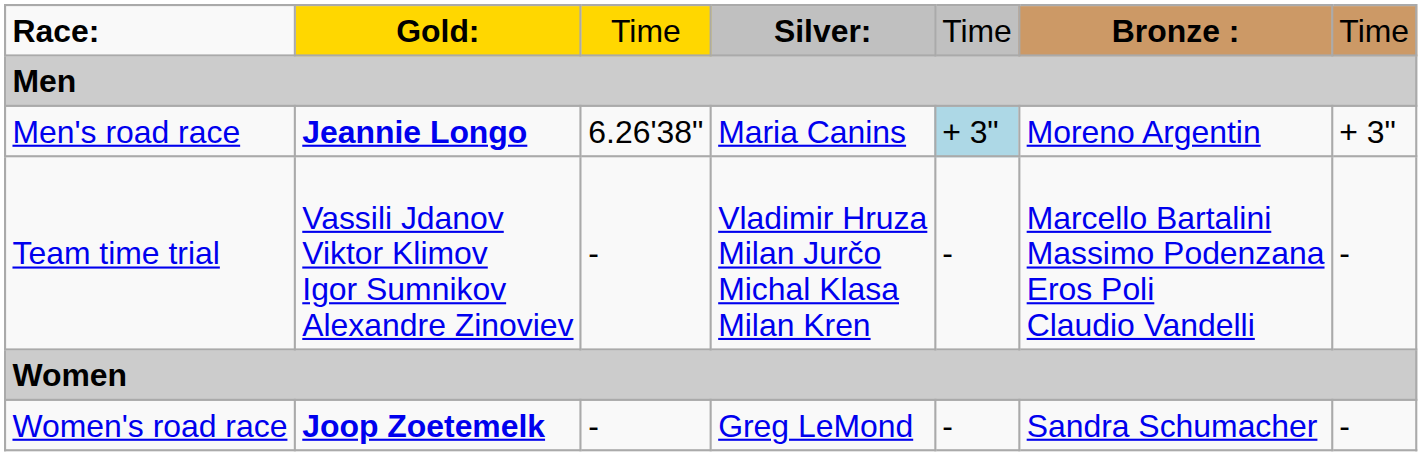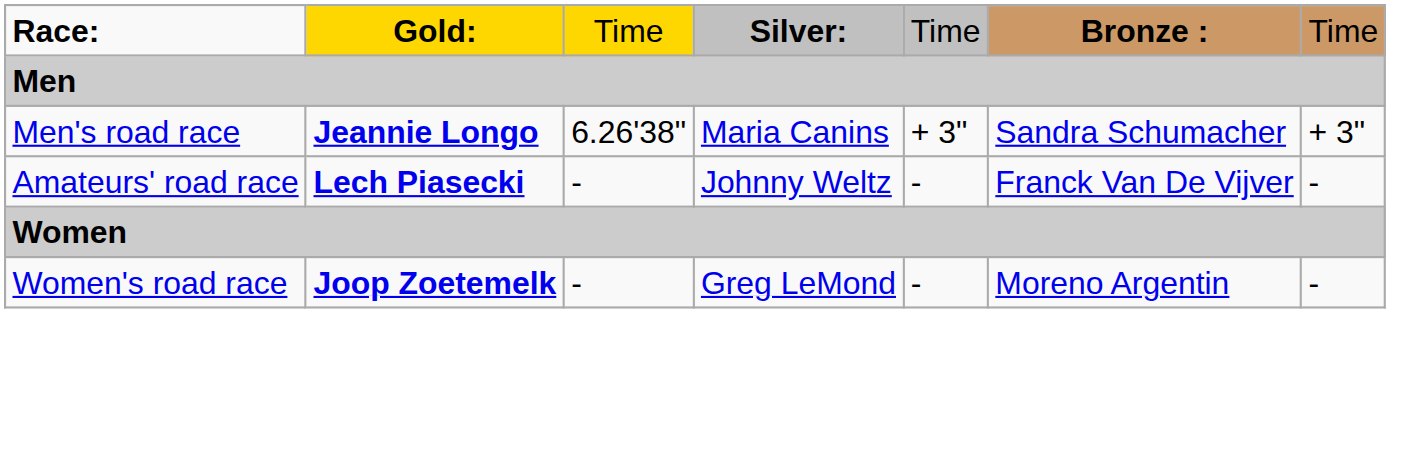Men's road race | column 5: lightblue background -> no background
Men's road race | column 6: Moreno Argentin -> Sandra Schumacher
+ row: Amateurs' road race | Lech Piasecki | - | Johnny Weltz | - | Franck Van De Vijver | -
- row: Team time trial | Vassili Jdanov Viktor Klimov Igor Sumnikov Alexandre Zinoviev | - | Vladimir Hruza Milan Jurčo Michal Klasa Milan Kren | - | Marcello Bartalini Massimo Podenzana Eros Poli Claudio Vandelli | -
Women's road race | column 6: Sandra Schumacher -> Moreno Argentin
